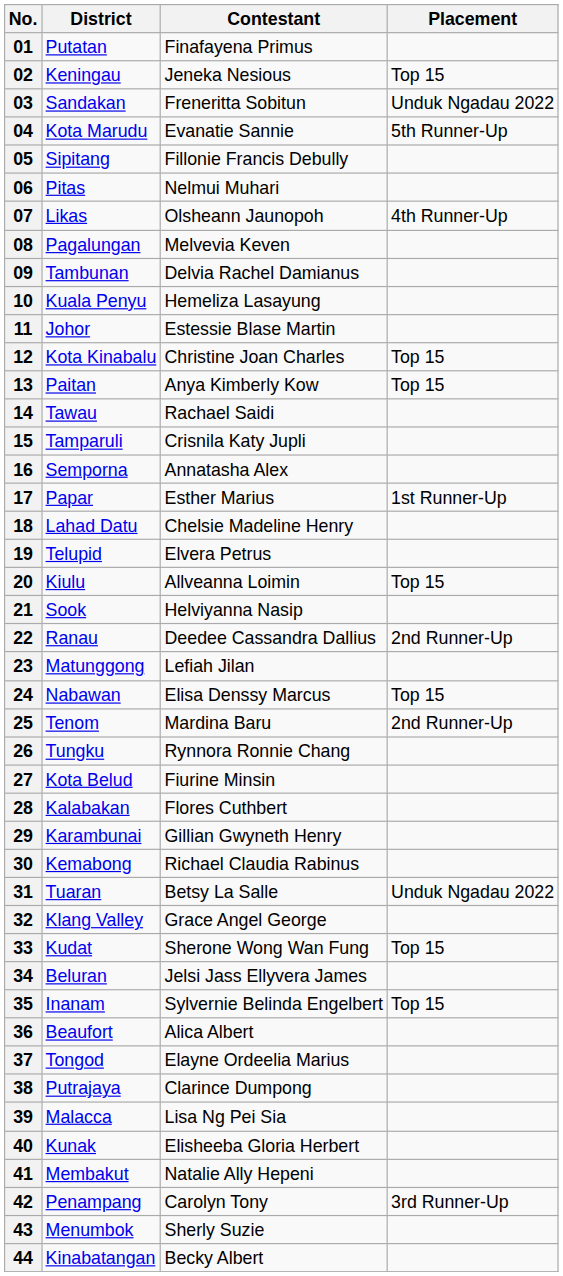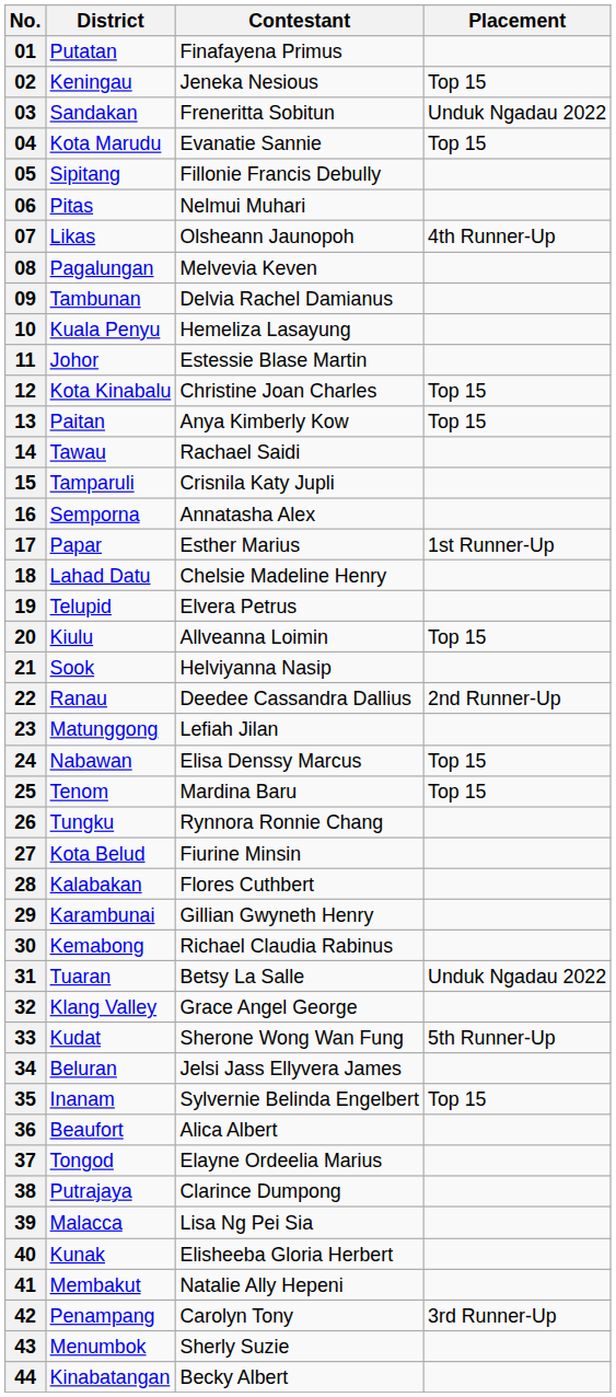04 | Placement: 5th Runner-Up -> Top 15
25 | Placement: 2nd Runner-Up -> Top 15
33 | Placement: Top 15 -> 5th Runner-Up
